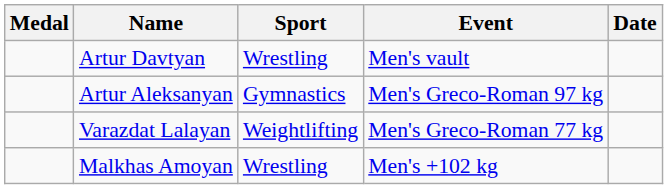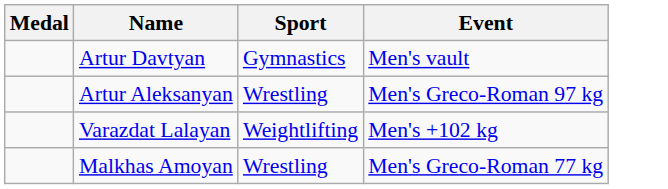- column: Date
Artur Davtyan | Sport: Wrestling -> Gymnastics
Artur Aleksanyan | Sport: Gymnastics -> Wrestling
Varazdat Lalayan | Event: Men's Greco-Roman 77 kg -> Men's +102 kg
Malkhas Amoyan | Event: Men's +102 kg -> Men's Greco-Roman 77 kg
